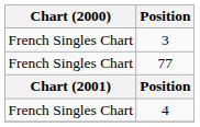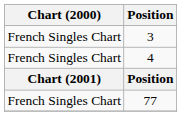rows swapped: 4 <-> 77
